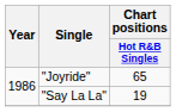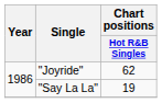"Joyride" | Chart positions / Hot R&B Singles: 65 -> 62
